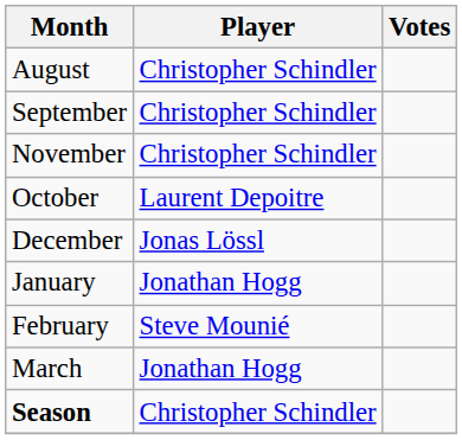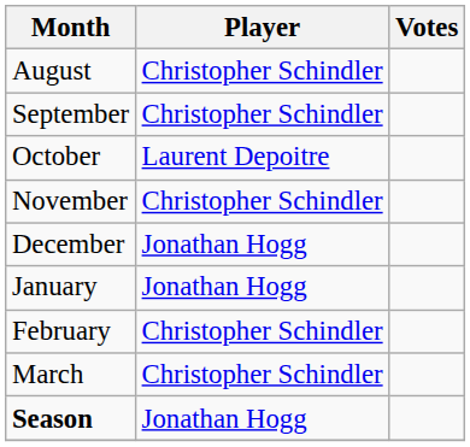rows swapped: October <-> November
December | Player: Jonas Lössl -> Jonathan Hogg
February | Player: Steve Mounié -> Christopher Schindler
March | Player: Jonathan Hogg -> Christopher Schindler
Season | Player: Christopher Schindler -> Jonathan Hogg
